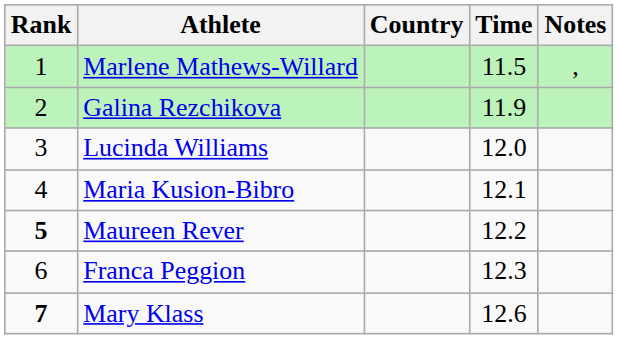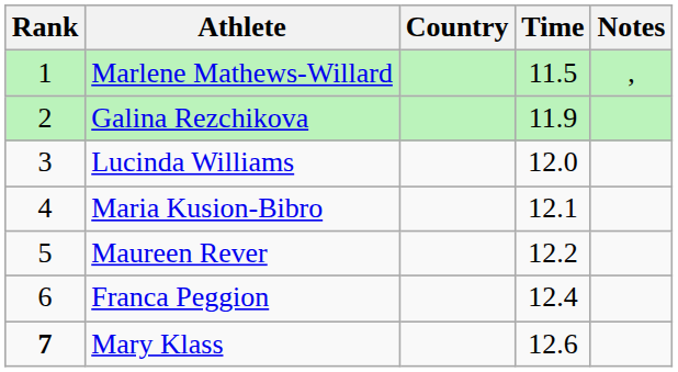Maureen Rever | Rank: bold -> normal
Franca Peggion | Time: 12.3 -> 12.4
